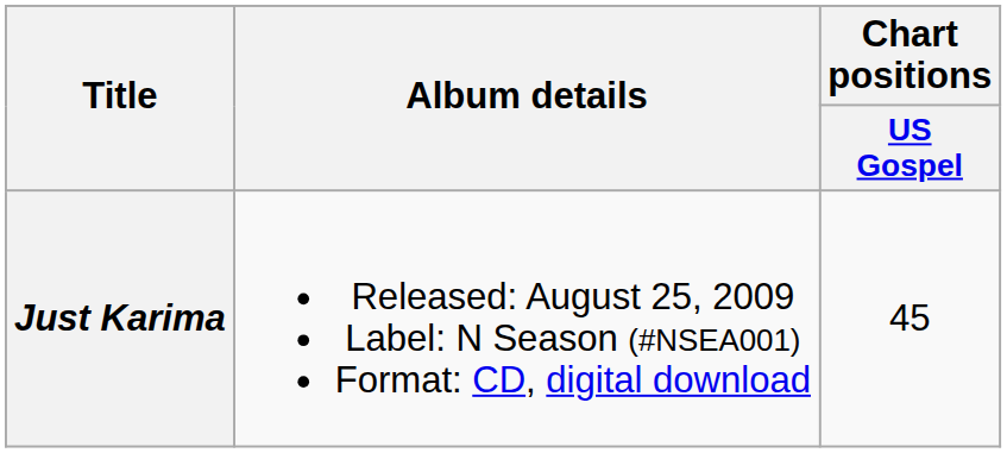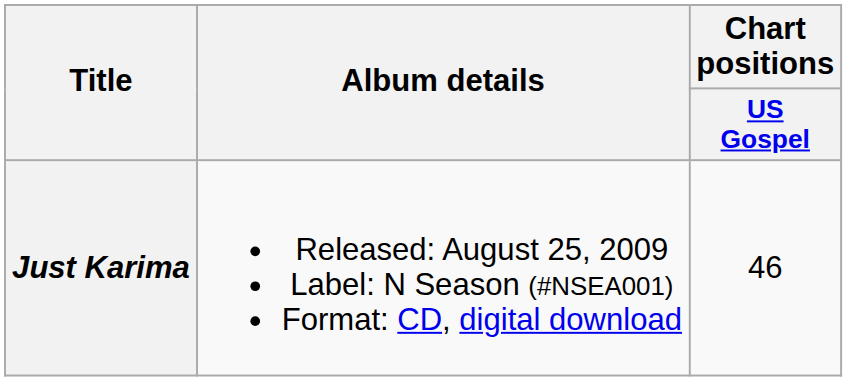Just Karima | Chart positions / US Gospel: 45 -> 46
